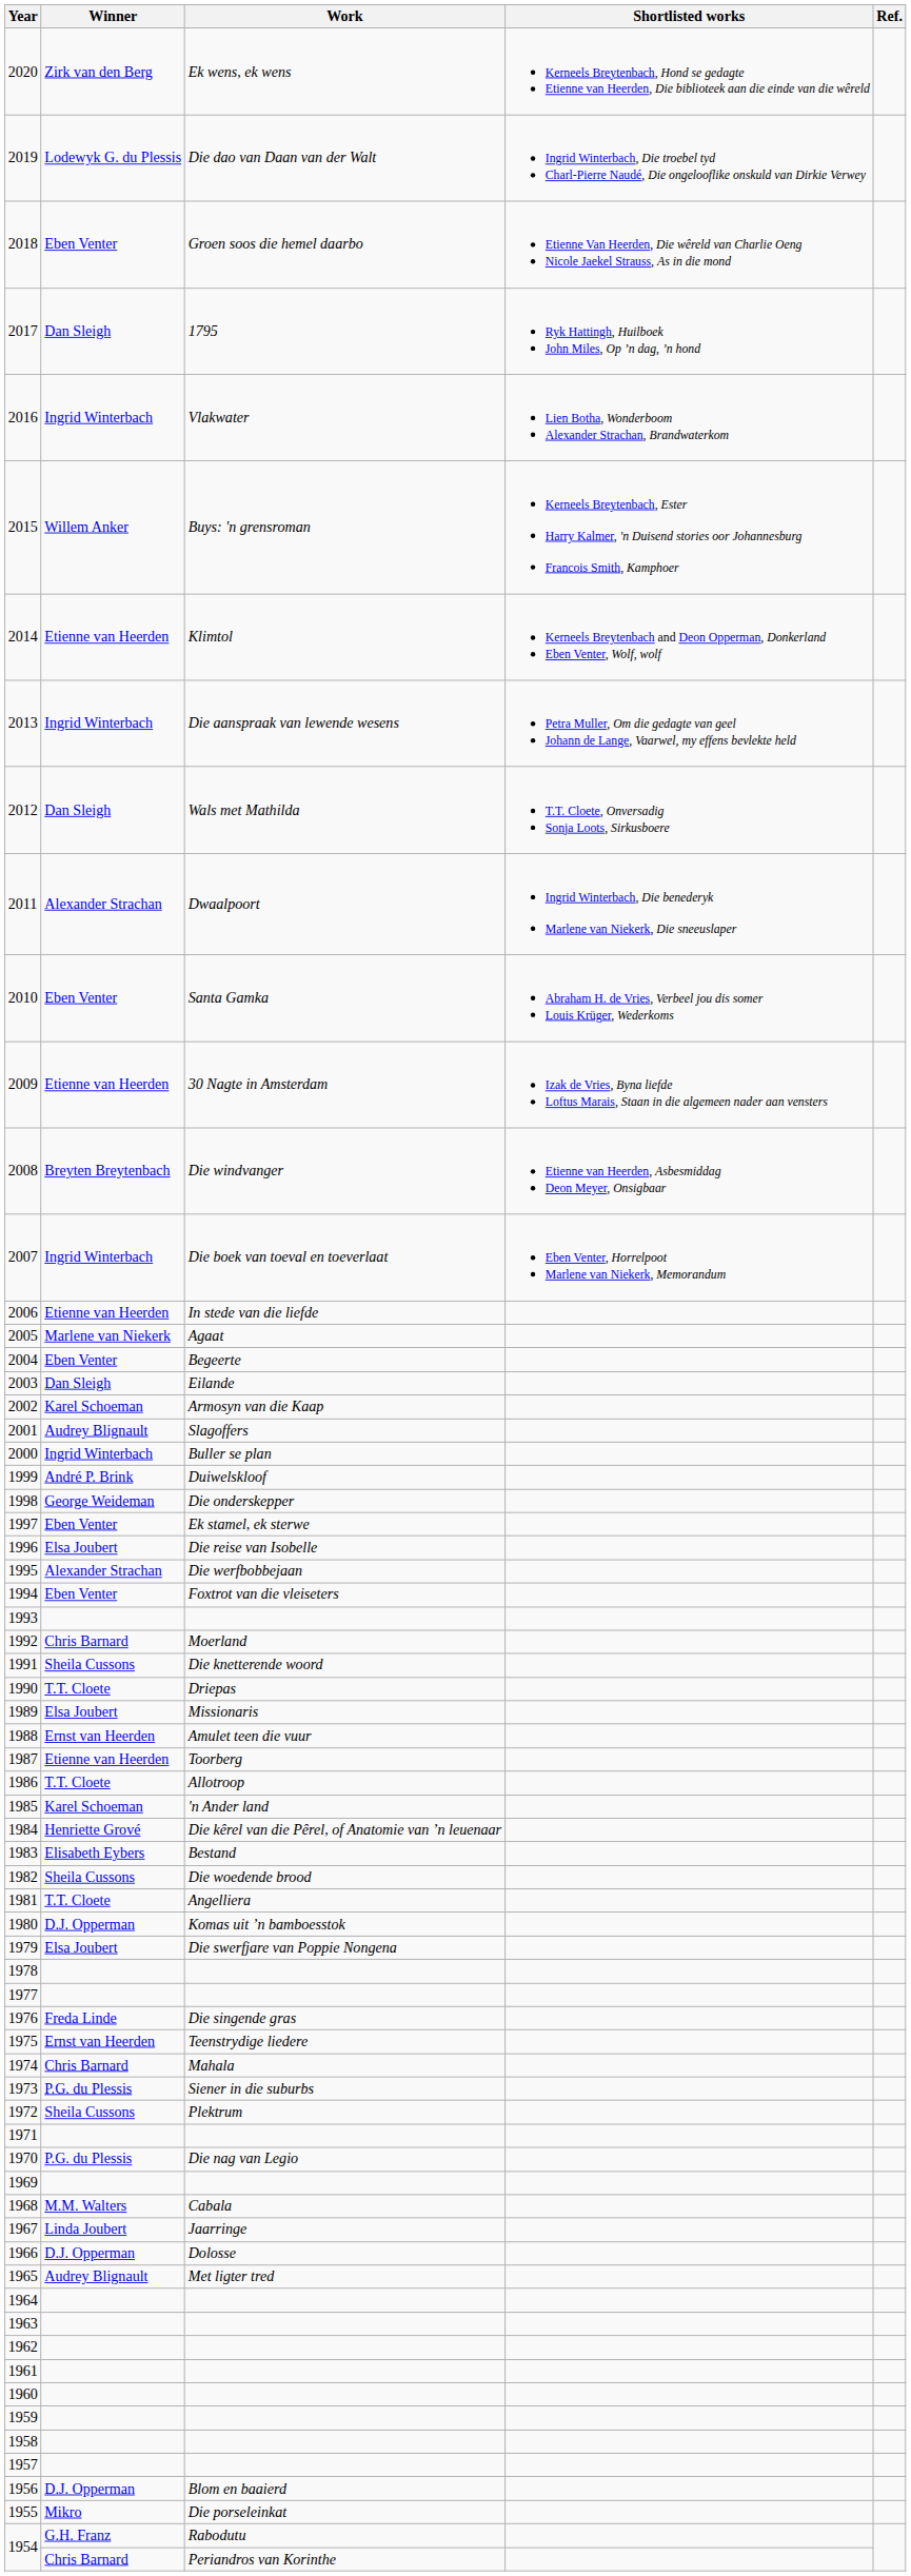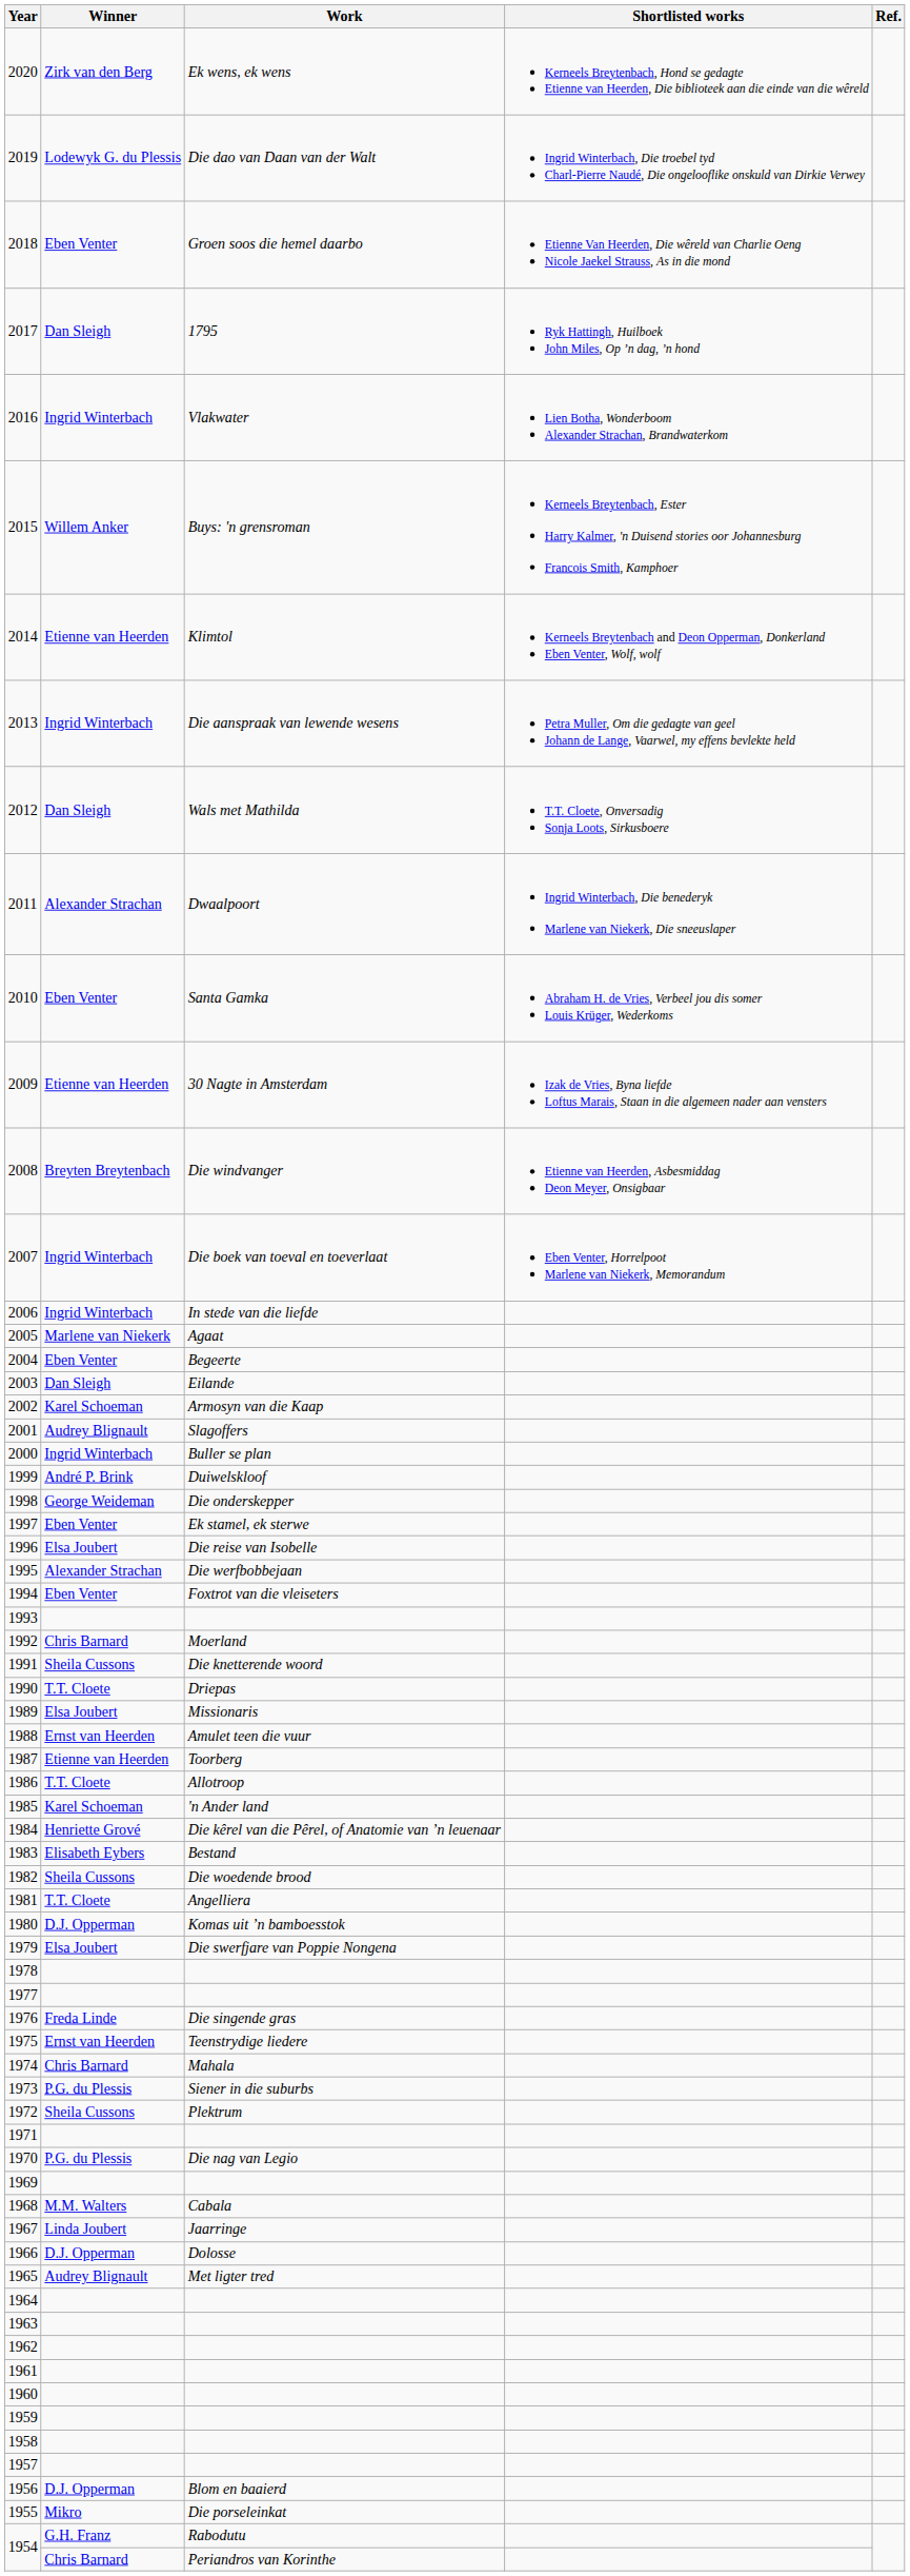2006 | Winner: Etienne van Heerden -> Ingrid Winterbach
